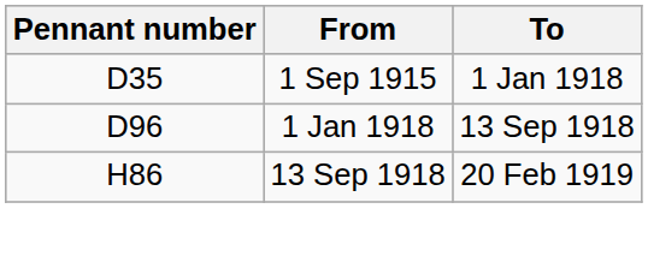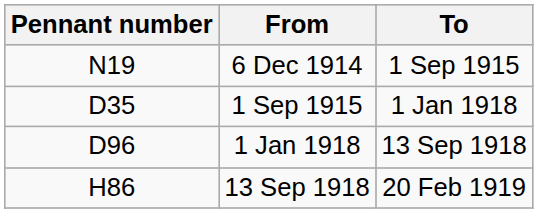+ row: N19 | 6 Dec 1914 | 1 Sep 1915
